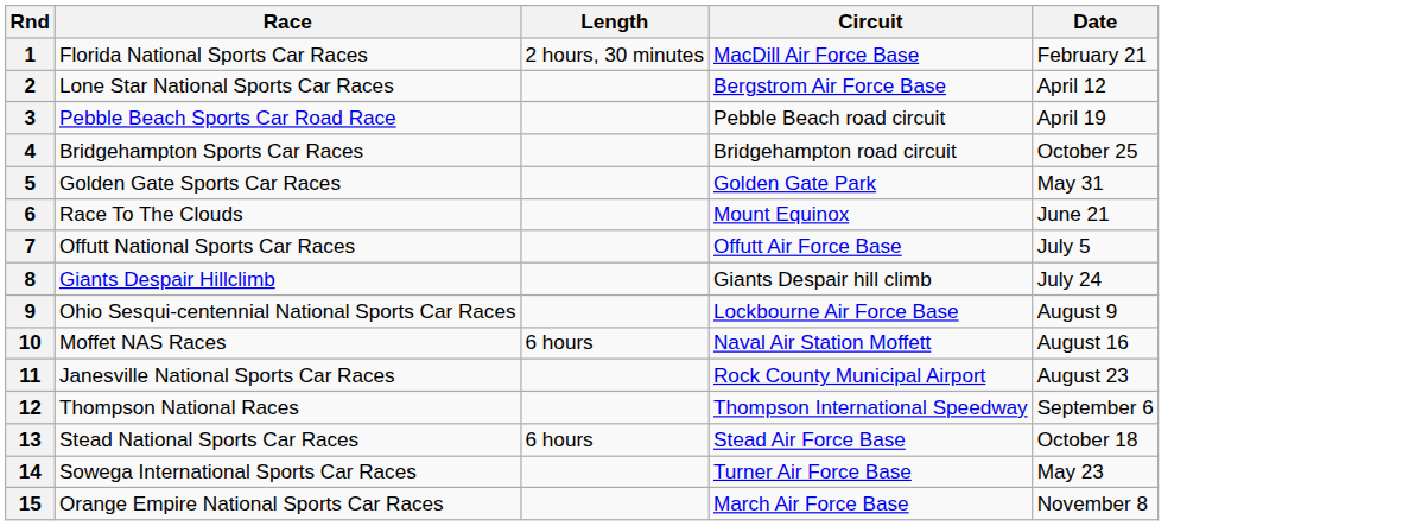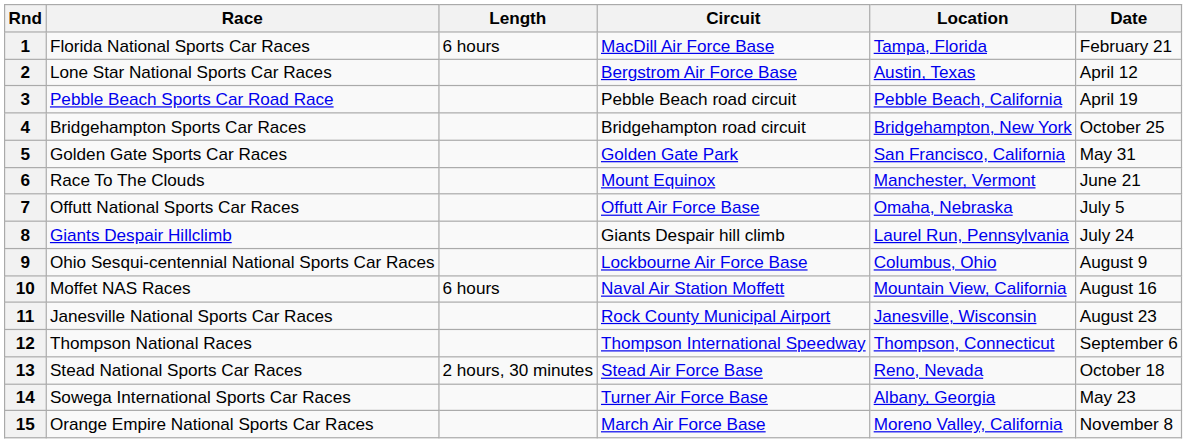+ column: Location | Tampa, Florida | Austin, Texas | Pebble Beach, California | Bridgehampton, New York | San Francisco, California | Manchester, Vermont | Omaha, Nebraska | Laurel Run, Pennsylvania | Columbus, Ohio | Mountain View, California | Janesville, Wisconsin | Thompson, Connecticut | Reno, Nevada | Albany, Georgia | Moreno Valley, California
1 | Length: 2 hours, 30 minutes -> 6 hours
13 | Length: 6 hours -> 2 hours, 30 minutes
